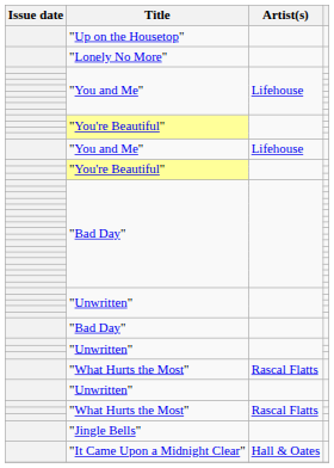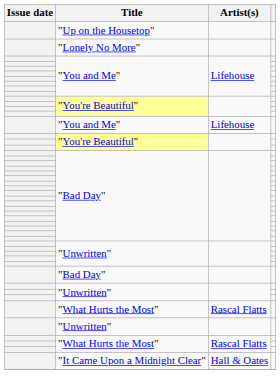- row: "Jingle Bells"
